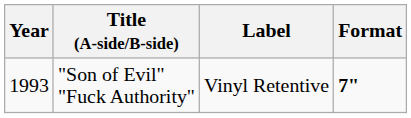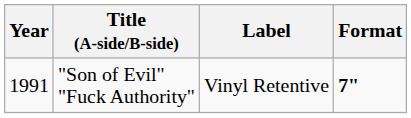"Son of Evil" "Fuck Authority" | Year: 1993 -> 1991
